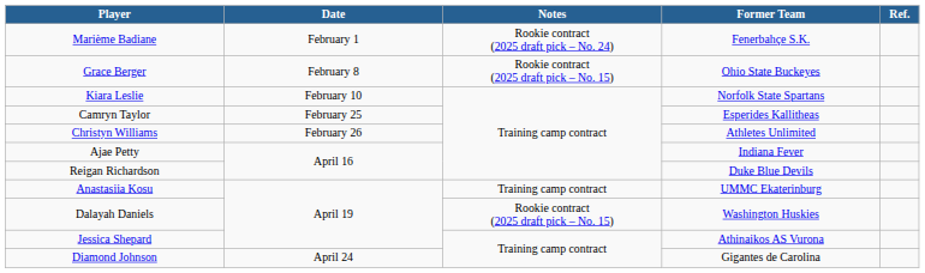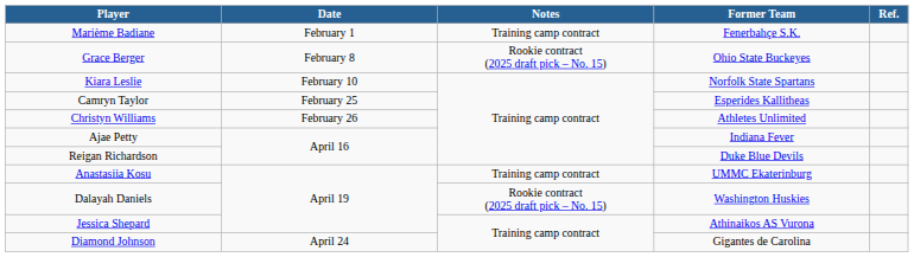Marième Badiane | Notes: Rookie contract (2025 draft pick – No. 24) -> Training camp contract
